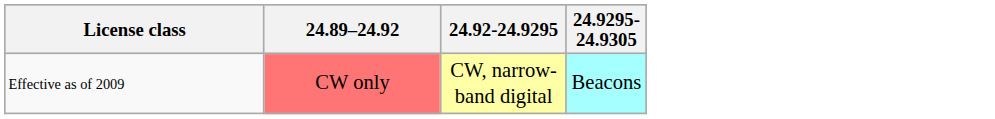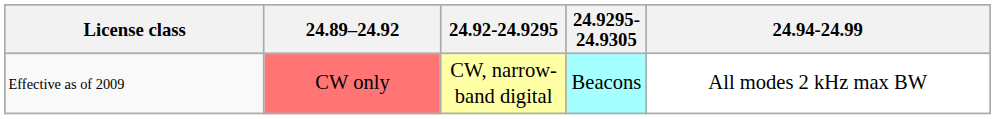+ column: 24.94-24.99 | All modes 2 kHz max BW
